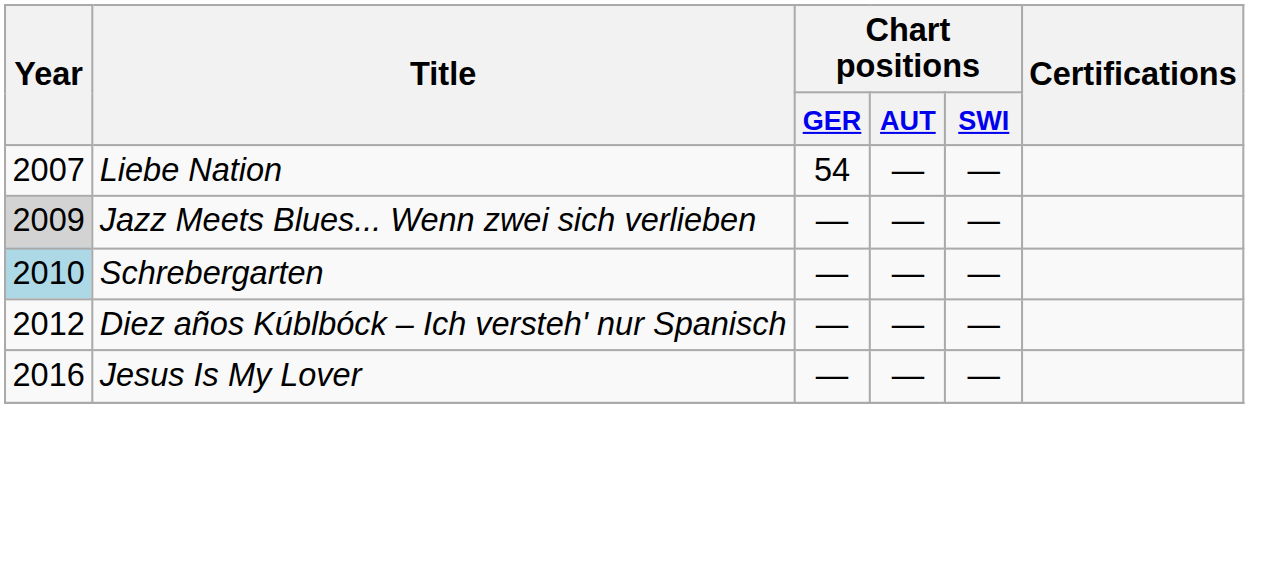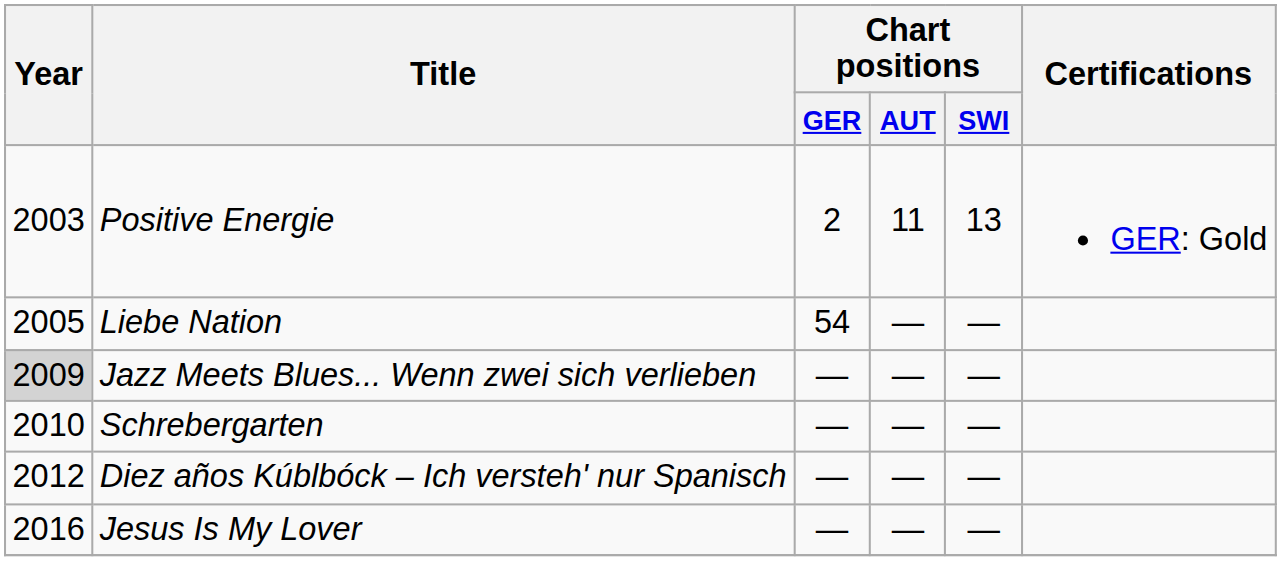+ row: 2003 | Positive Energie | 2 | 11 | 13 | GER: Gold
Liebe Nation | Year: 2007 -> 2005
Schrebergarten | Year: lightblue background -> no background
